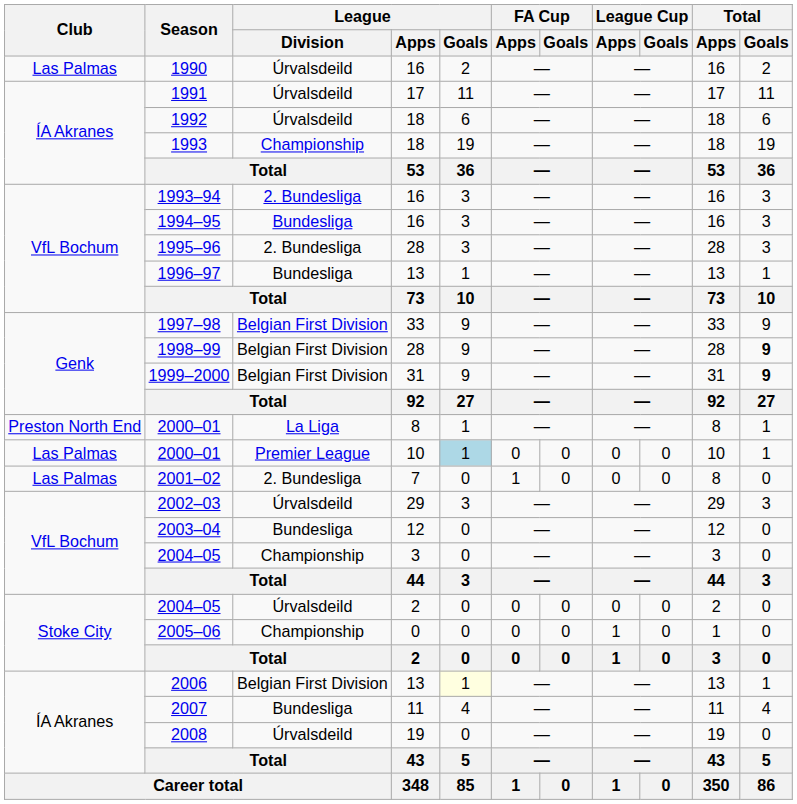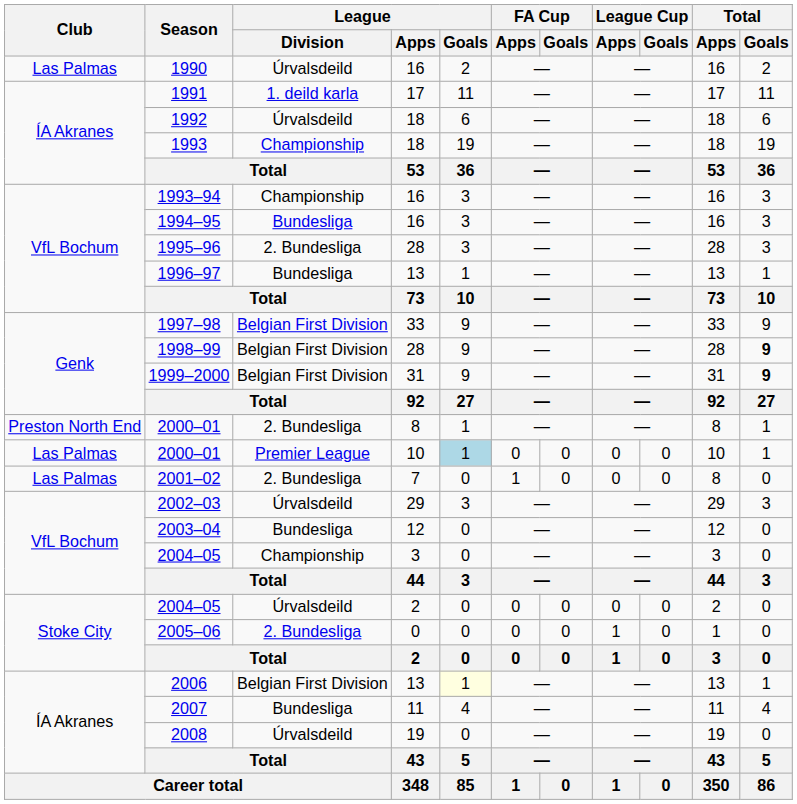1991 | League / Division: Úrvalsdeild -> 1. deild karla
1993–94 | League / Division: 2. Bundesliga -> Championship
2000–01 / 8 | League / Division: La Liga -> 2. Bundesliga
2005–06 | League / Division: Championship -> 2. Bundesliga
